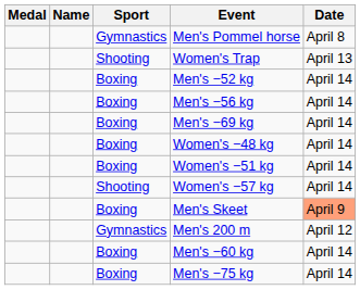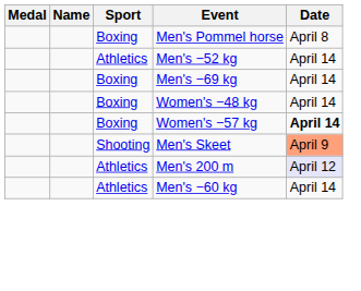Men's Pommel horse | Sport: Gymnastics -> Boxing
- row: Shooting | Women's Trap | April 13
Men's −52 kg | Sport: Boxing -> Athletics
- row: Boxing | Men's −56 kg | April 14
- row: Boxing | Women's −51 kg | April 14
Women's −57 kg | Sport: Shooting -> Boxing
Women's −57 kg | Date: normal -> bold
Men's Skeet | Sport: Boxing -> Shooting
Men's 200 m | Sport: Gymnastics -> Athletics
Men's 200 m | Date: no background -> lavender background
Men's −60 kg | Sport: Boxing -> Athletics
- row: Boxing | Men's −75 kg | April 14
